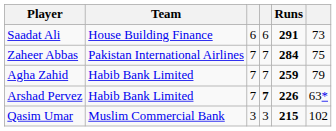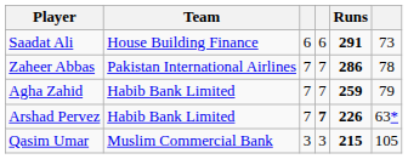Zaheer Abbas | Runs: 284 -> 286
Zaheer Abbas | column 6: 75 -> 78
Qasim Umar | column 6: 102 -> 105
